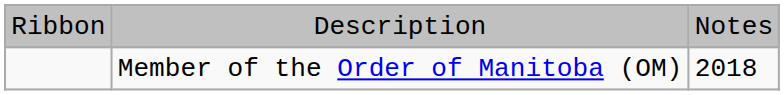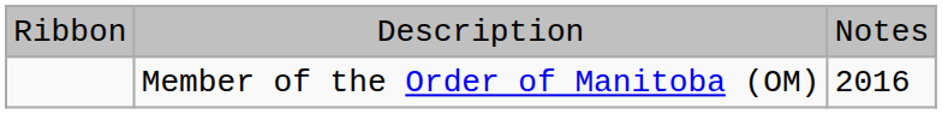Member of the Order of Manitoba (OM) | column 3: 2018 -> 2016
